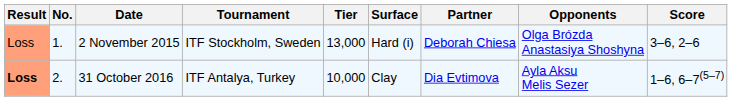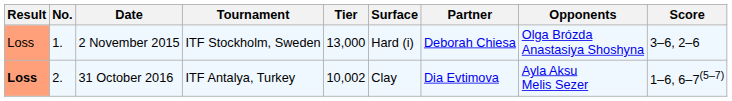31 October 2016 | Tier: 10,000 -> 10,002
